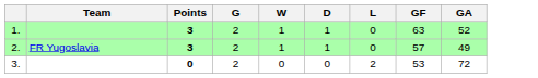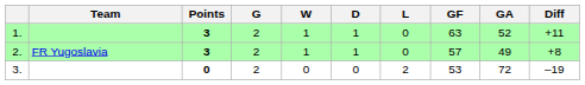+ column: Diff | +11 | +8 | –19
